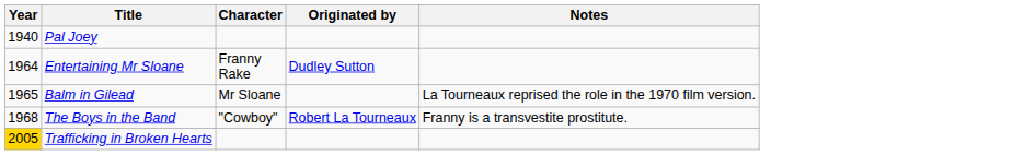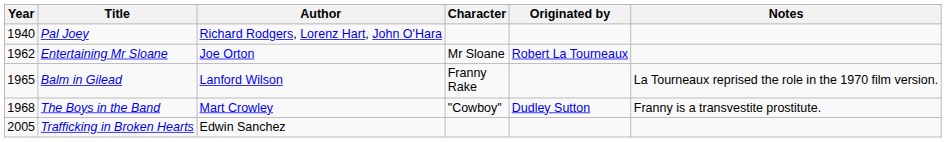+ column: Author | Richard Rodgers, Lorenz Hart, John O'Hara | Joe Orton | Lanford Wilson | Mart Crowley | Edwin Sanchez
Entertaining Mr Sloane | Year: 1964 -> 1962
Entertaining Mr Sloane | Character: Franny Rake -> Mr Sloane
Entertaining Mr Sloane | Originated by: Dudley Sutton -> Robert La Tourneaux
Balm in Gilead | Character: Mr Sloane -> Franny Rake
The Boys in the Band | Originated by: Robert La Tourneaux -> Dudley Sutton
Trafficking in Broken Hearts | Year: gold background -> no background
